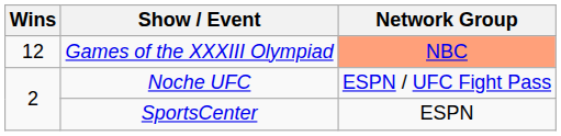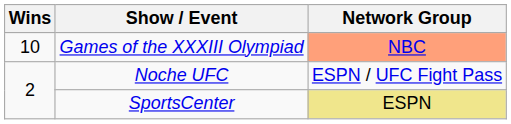Games of the XXXIII Olympiad | Wins: 12 -> 10
SportsCenter | Network Group: no background -> khaki background
